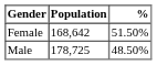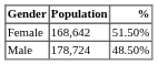Male | Population: 178,725 -> 178,724
